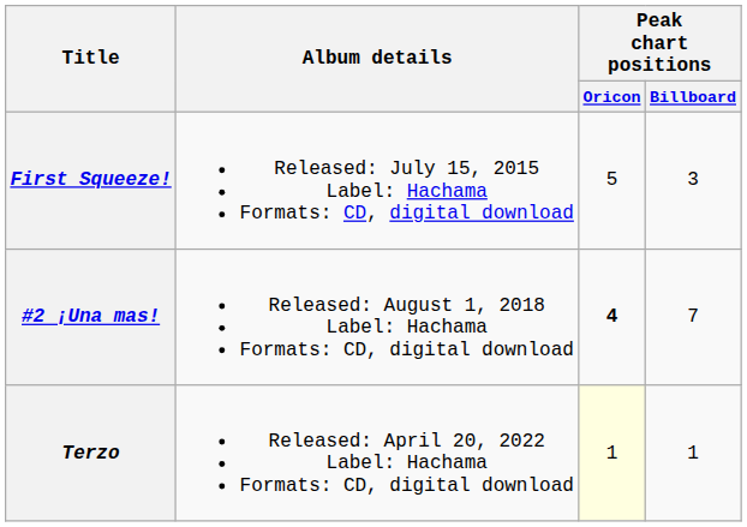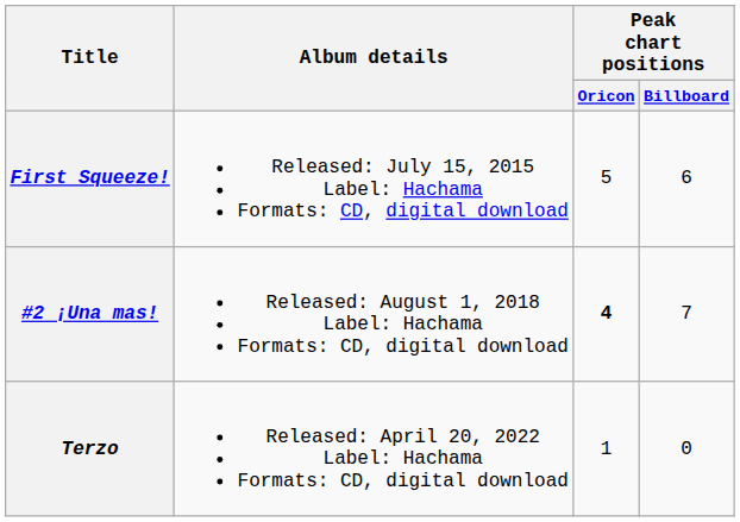First Squeeze! | Peak chart positions / Billboard: 3 -> 6
Terzo | Peak chart positions / Oricon: lightyellow background -> no background
Terzo | Peak chart positions / Billboard: 1 -> 0
